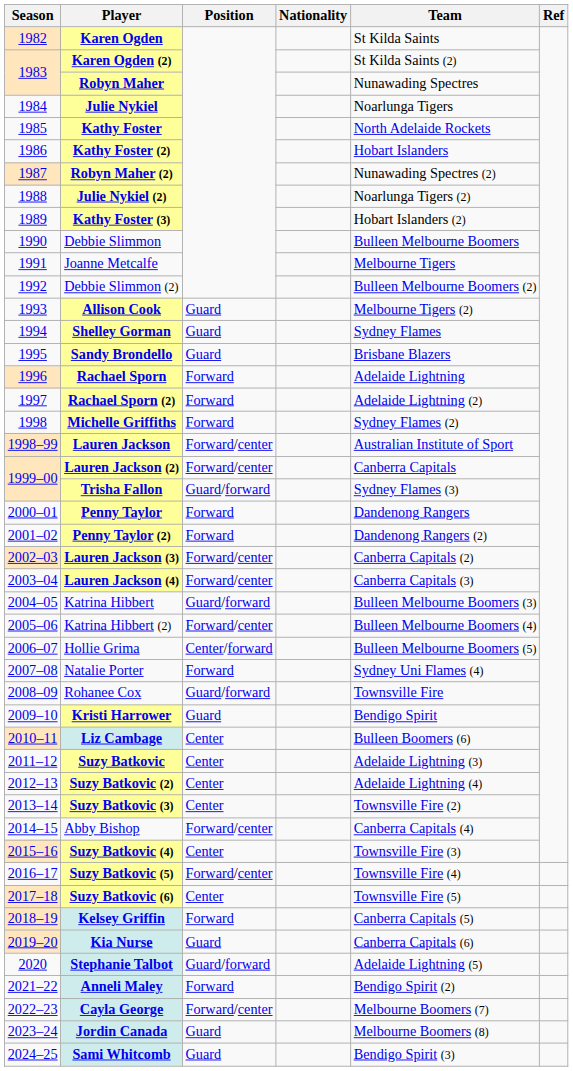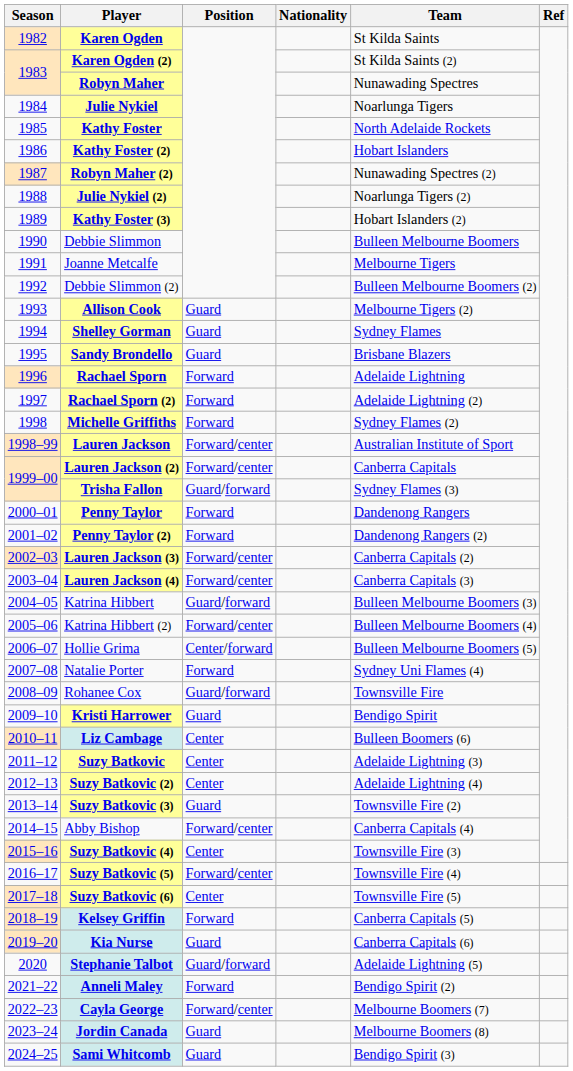Suzy Batkovic (3) | Position: Center -> Guard
